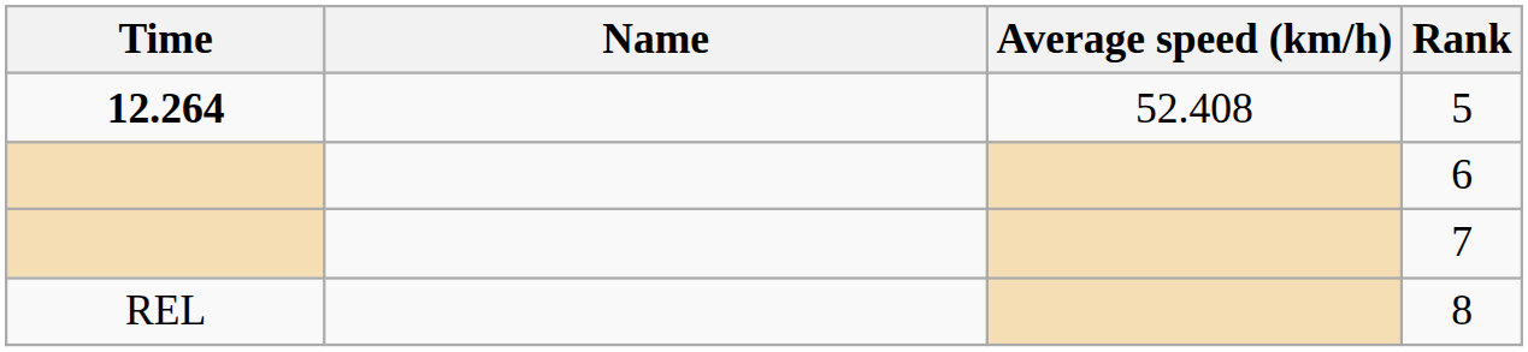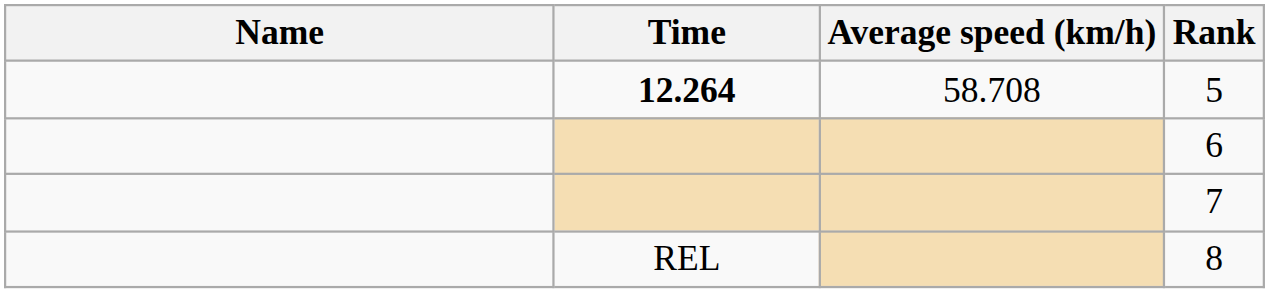columns swapped: Name <-> Time
5 | Average speed (km/h): 52.408 -> 58.708
